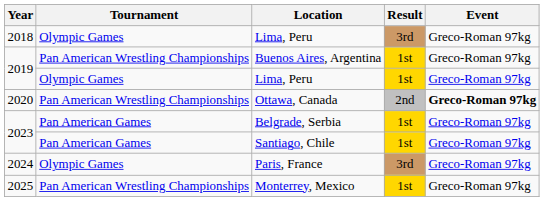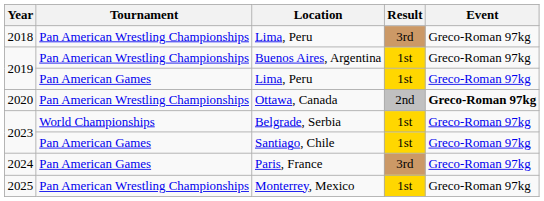2018 / Lima, Peru | Tournament: Olympic Games -> Pan American Wrestling Championships
2019 / Lima, Peru | Tournament: Olympic Games -> Pan American Games
Belgrade, Serbia | Tournament: Pan American Games -> World Championships
Paris, France | Tournament: Olympic Games -> Pan American Games
